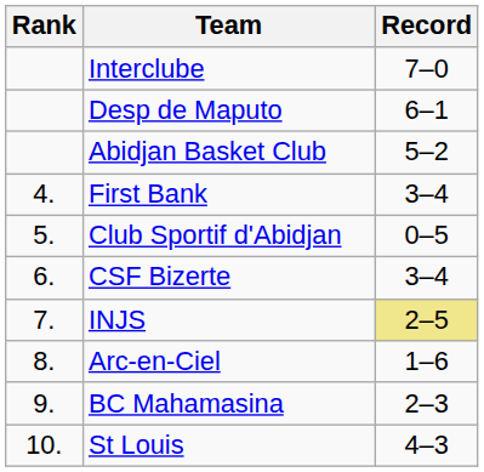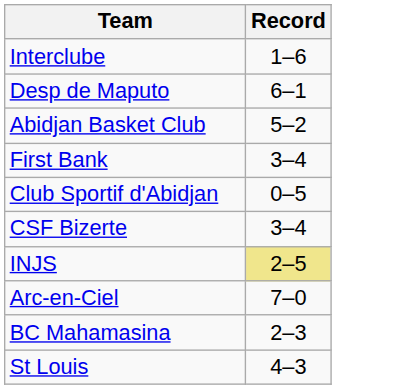- column: Rank | 4. | 5. | 6. | 7. | 8. | 9. | 10.
Interclube | Record: 7–0 -> 1–6
Arc-en-Ciel | Record: 1–6 -> 7–0
